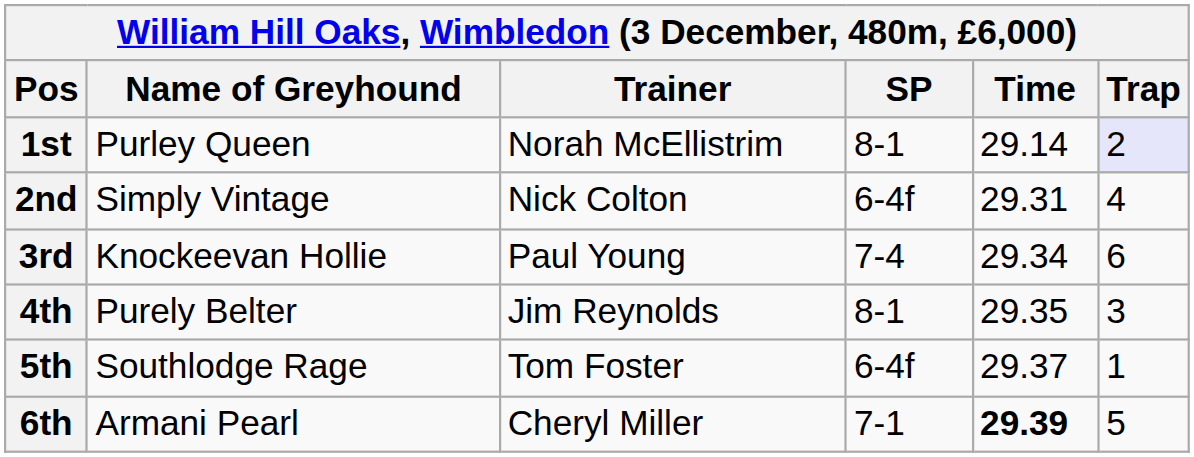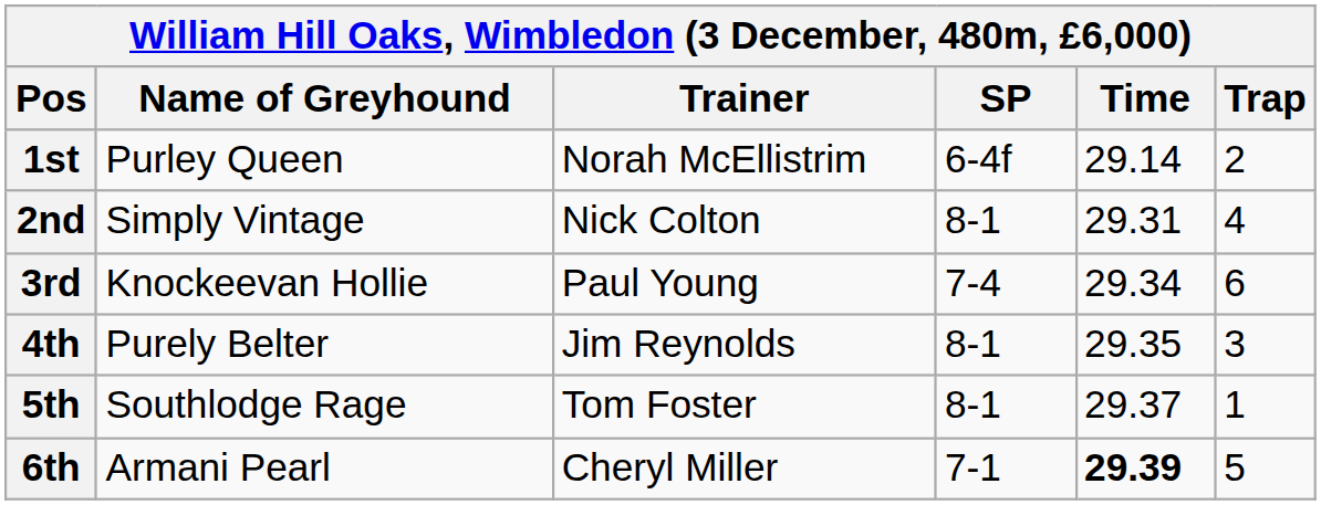1st | SP: 8-1 -> 6-4f
1st | Trap: lavender background -> no background
2nd | SP: 6-4f -> 8-1
5th | SP: 6-4f -> 8-1
